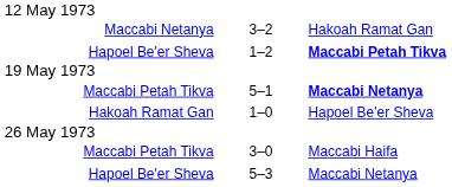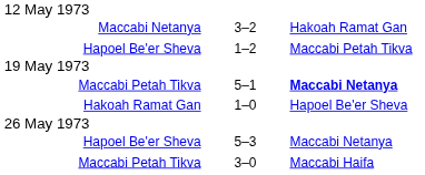Hapoel Be'er Sheva / 1–2 | column 3: bold -> normal
rows swapped: Hapoel Be'er Sheva / 5–3 <-> Maccabi Petah Tikva / 3–0
